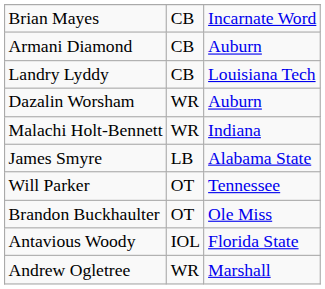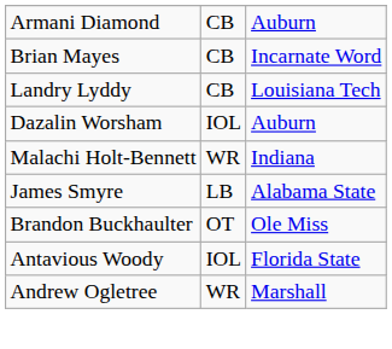rows swapped: Armani Diamond <-> Brian Mayes
Dazalin Worsham | column 2: WR -> IOL
- row: Will Parker | OT | Tennessee
